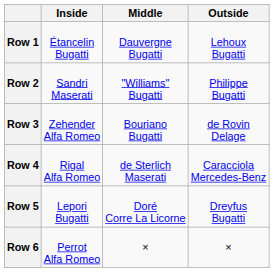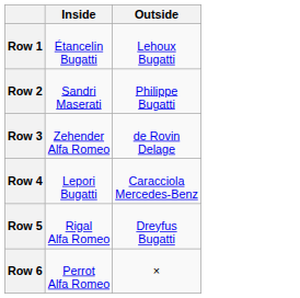- column: Middle | Dauvergne Bugatti | "Williams" Bugatti | Bouriano Bugatti | de Sterlich Maserati | Doré Corre La Licorne | ×
Row 4 | Inside: Rigal Alfa Romeo -> Lepori Bugatti
Row 5 | Inside: Lepori Bugatti -> Rigal Alfa Romeo
